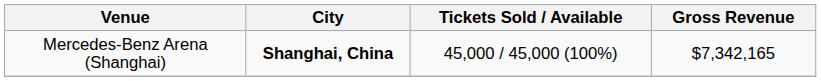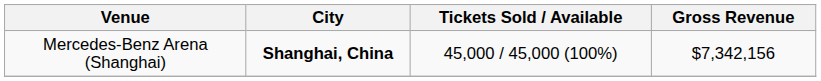Mercedes-Benz Arena (Shanghai) | Gross Revenue: $7,342,165 -> $7,342,156
